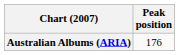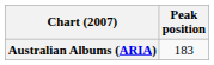Australian Albums (ARIA) | Peak position: 176 -> 183
